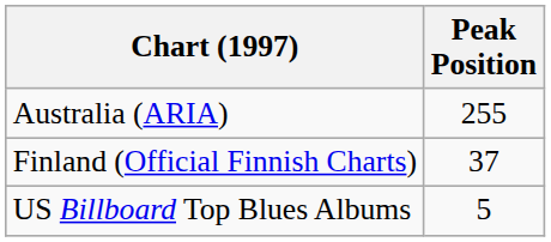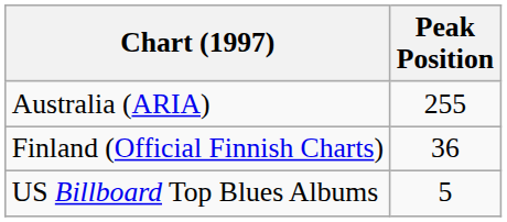Finland (Official Finnish Charts) | Peak Position: 37 -> 36
